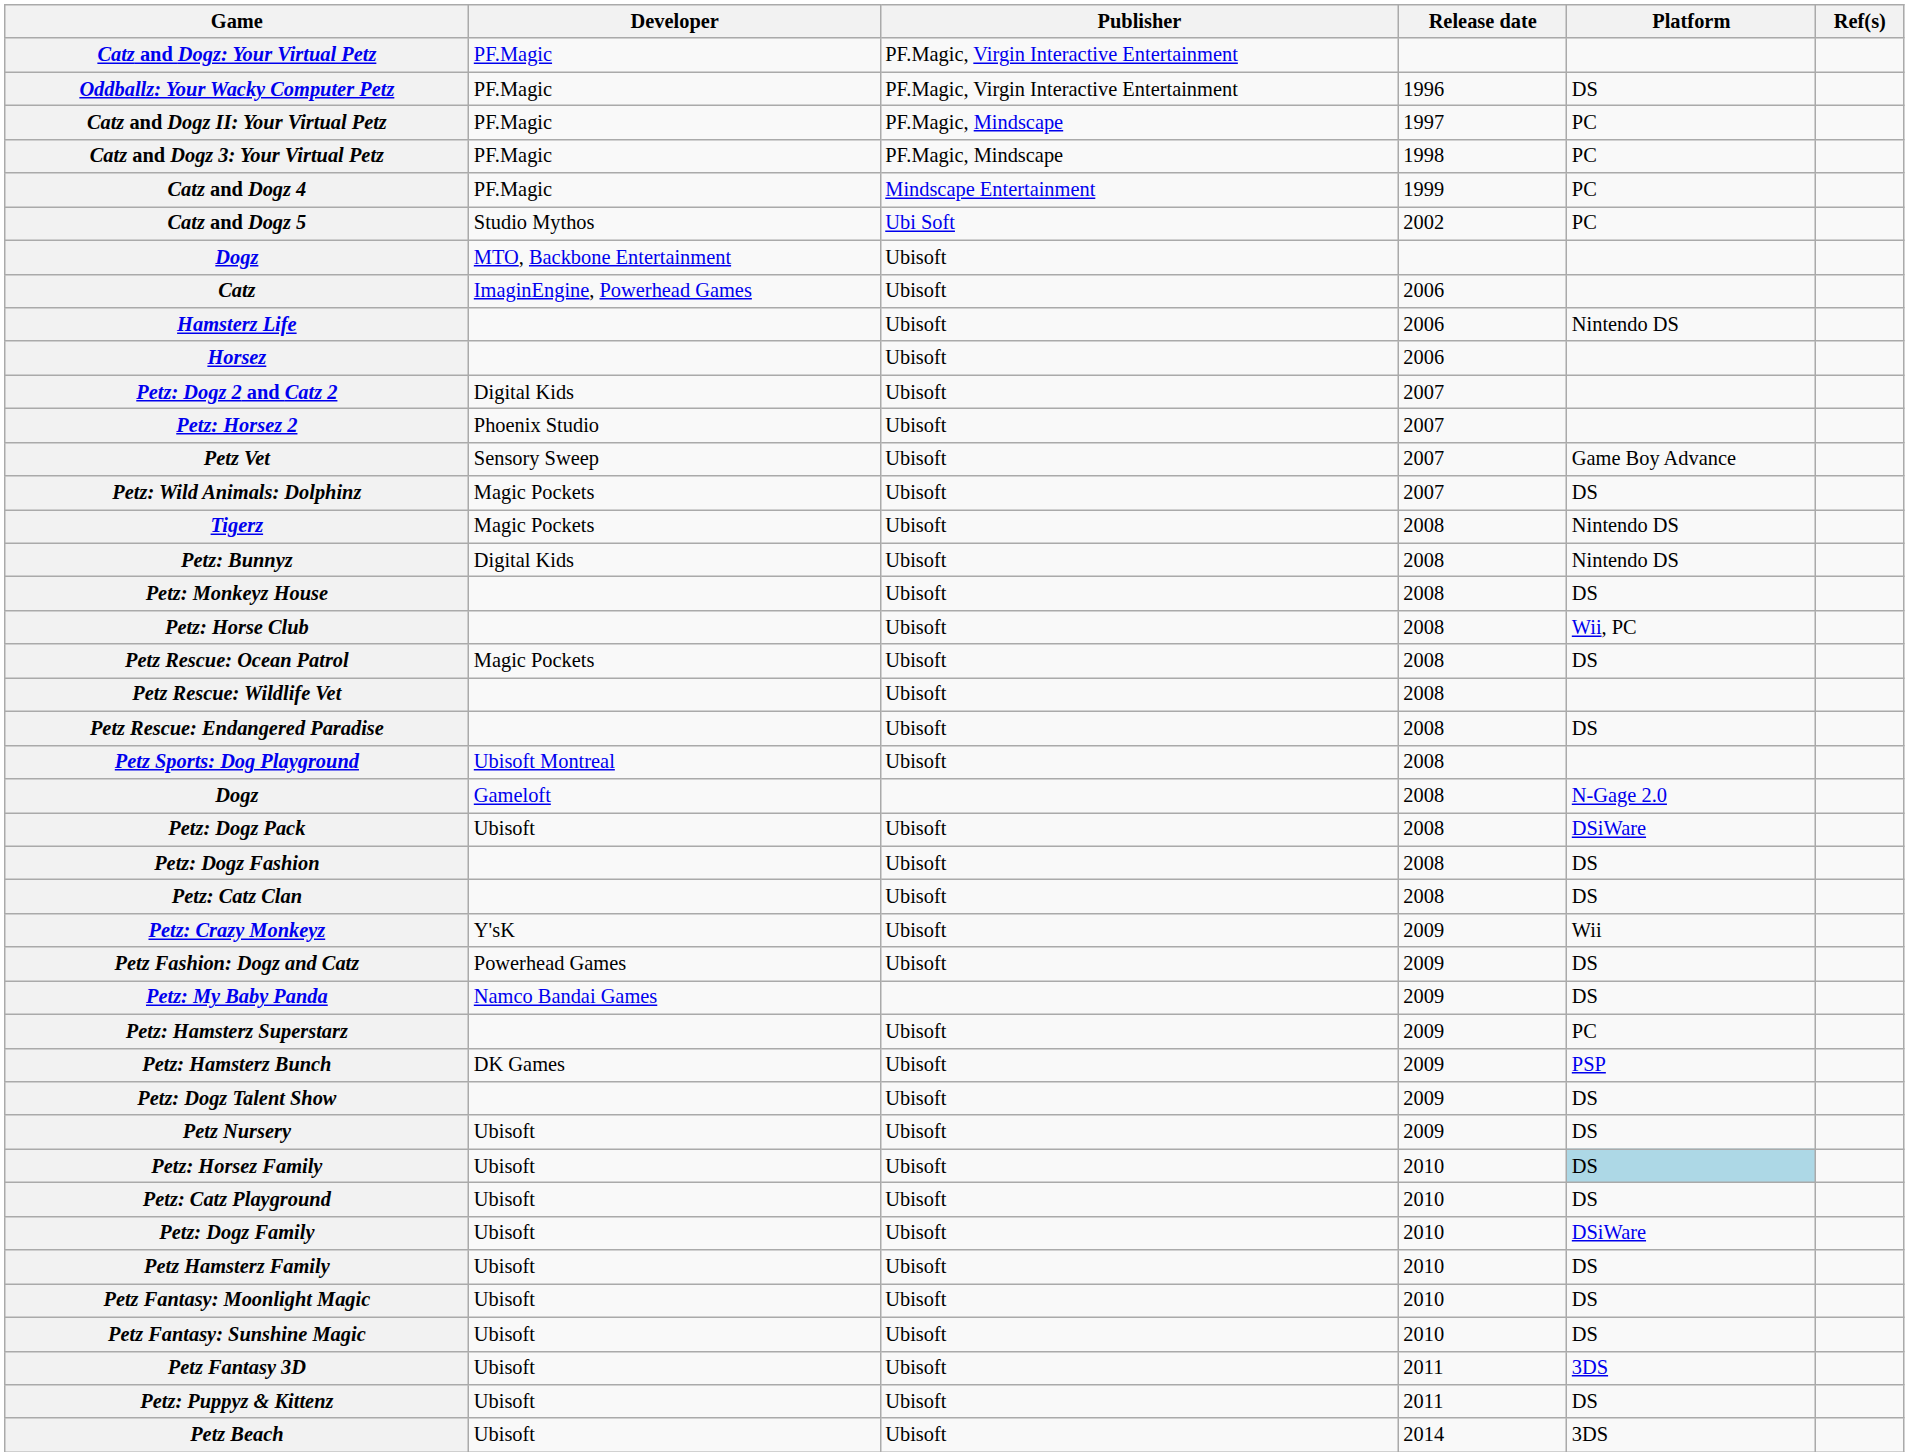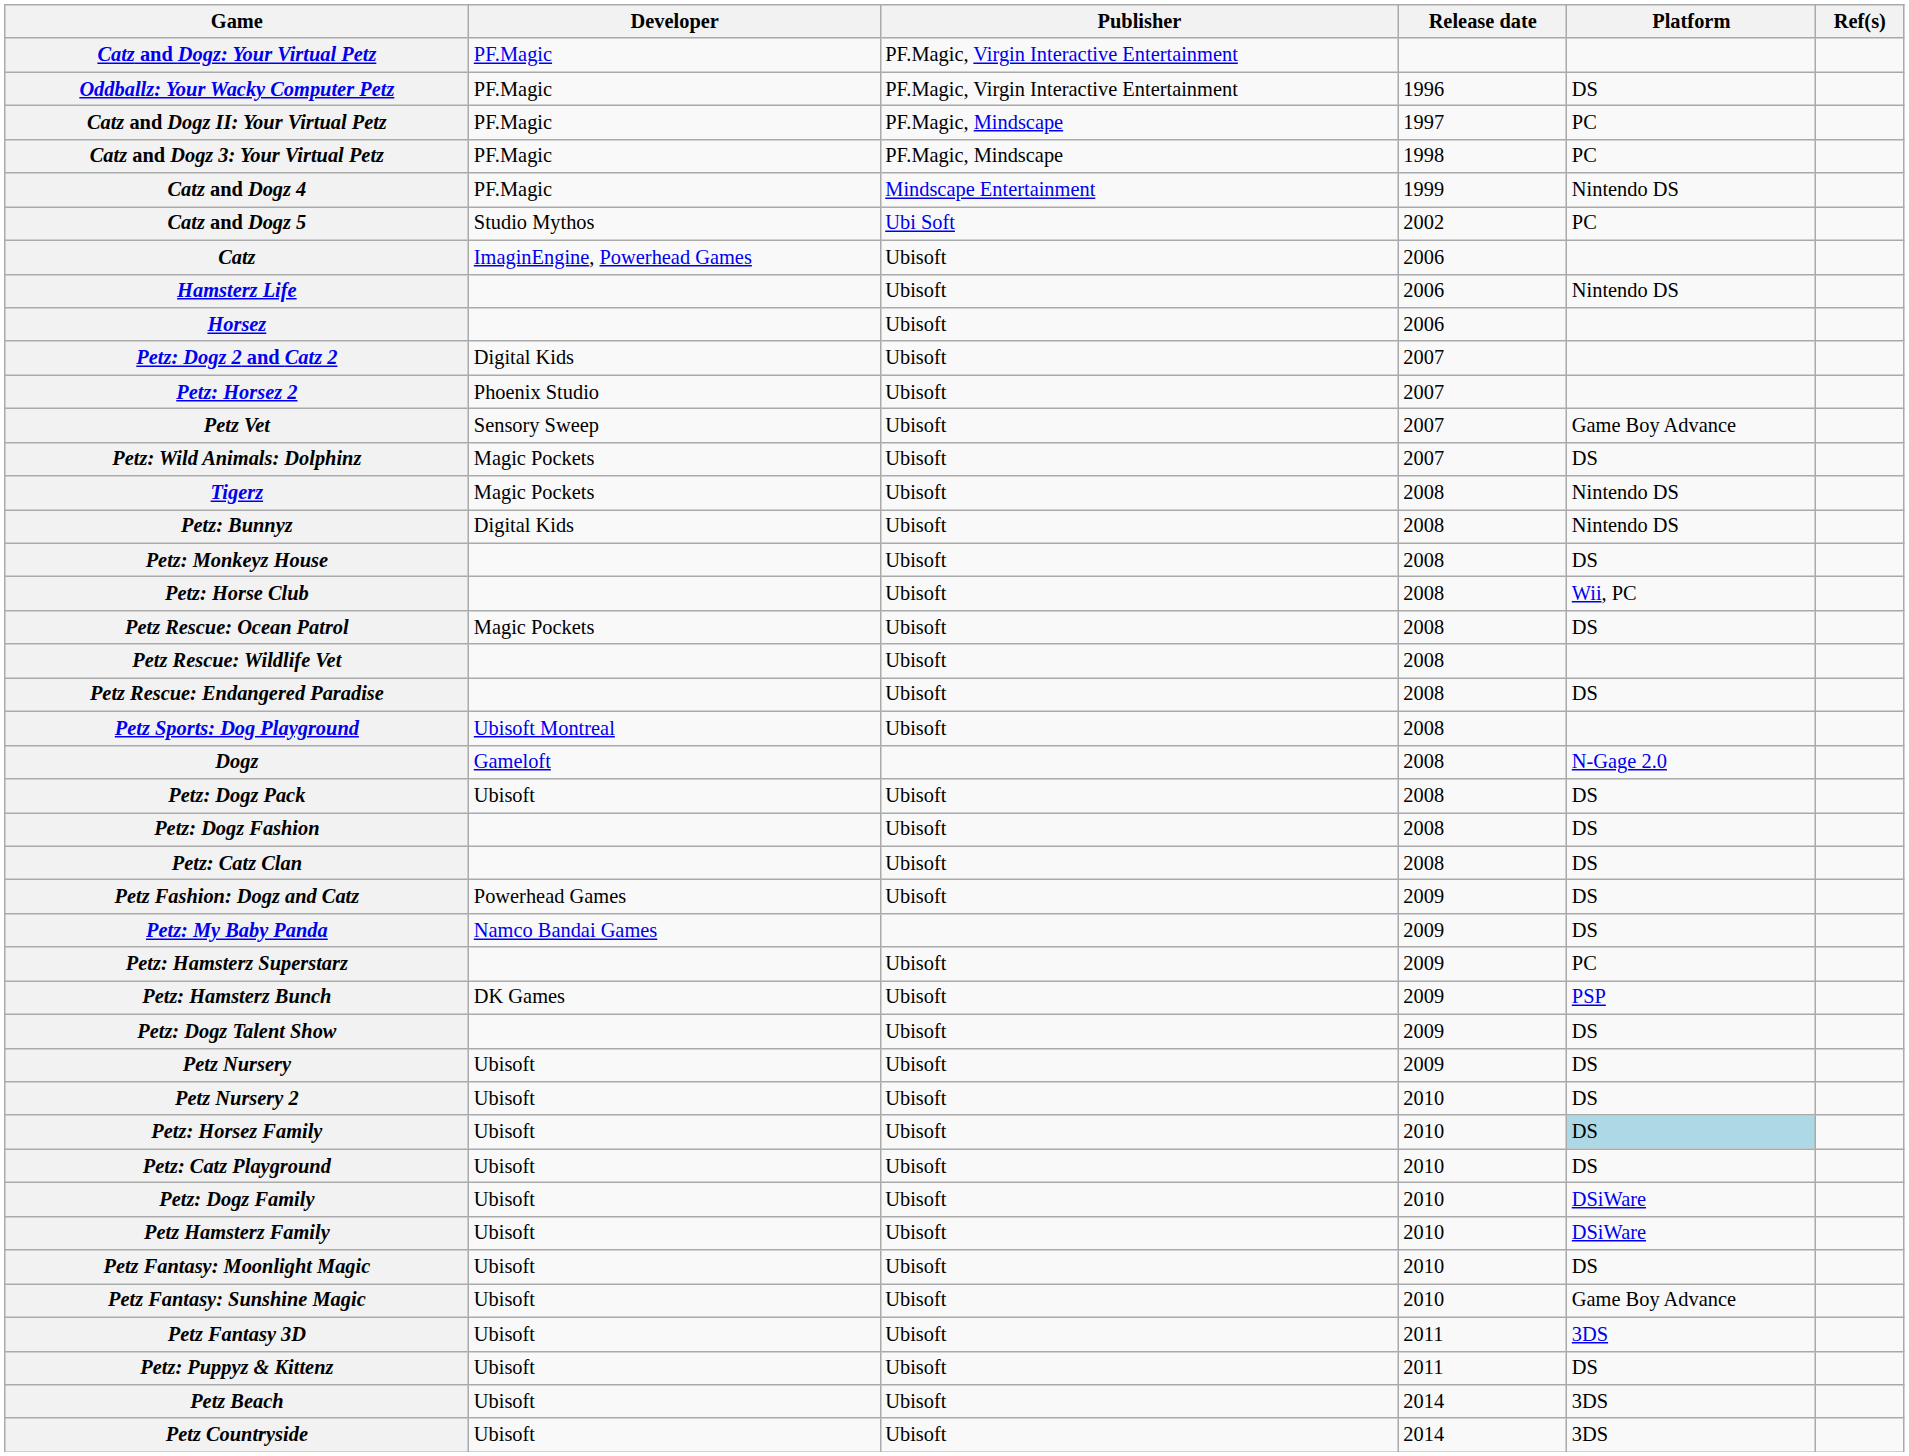Catz and Dogz 4 | Platform: PC -> Nintendo DS
- row: Dogz | MTO, Backbone Entertainment | Ubisoft
Petz: Dogz Pack | Platform: DSiWare -> DS
- row: Petz: Crazy Monkeyz | Y'sK | Ubisoft | 2009 | Wii
+ row: Petz Nursery 2 | Ubisoft | Ubisoft | 2010 | DS
Petz Hamsterz Family | Platform: DS -> DSiWare
Petz Fantasy: Sunshine Magic | Platform: DS -> Game Boy Advance
+ row: Petz Countryside | Ubisoft | Ubisoft | 2014 | 3DS
